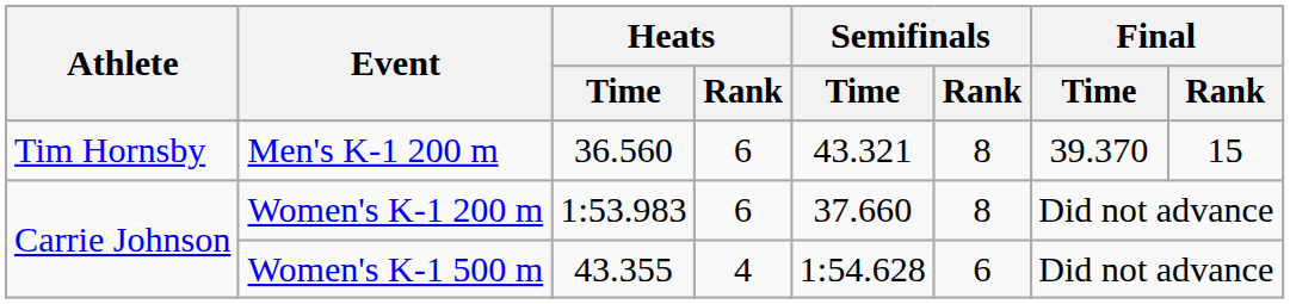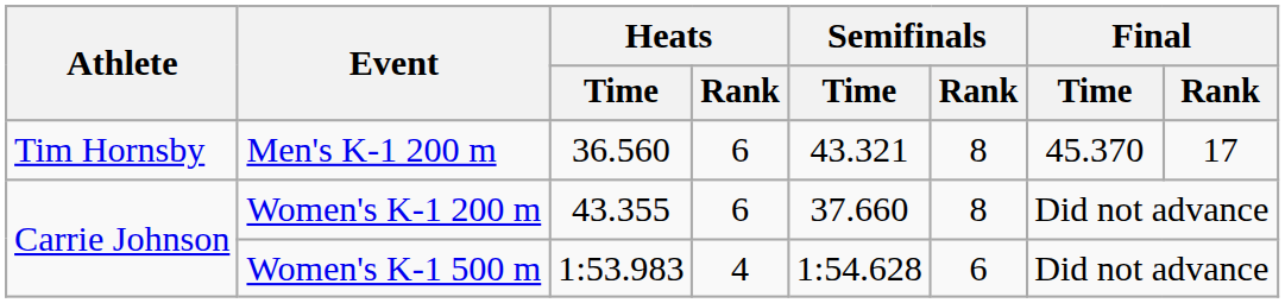Men's K-1 200 m | Final / Time: 39.370 -> 45.370
Men's K-1 200 m | Final / Rank: 15 -> 17
Women's K-1 200 m | Heats / Time: 1:53.983 -> 43.355
Women's K-1 500 m | Heats / Time: 43.355 -> 1:53.983
